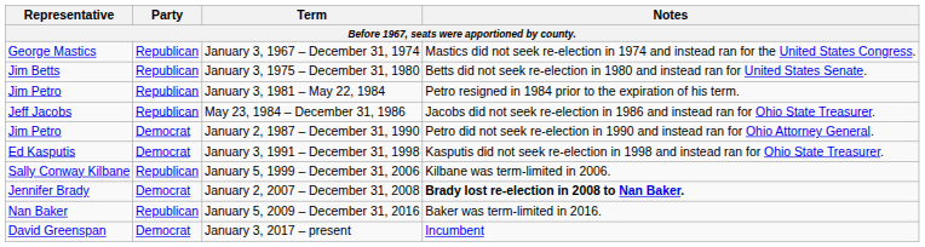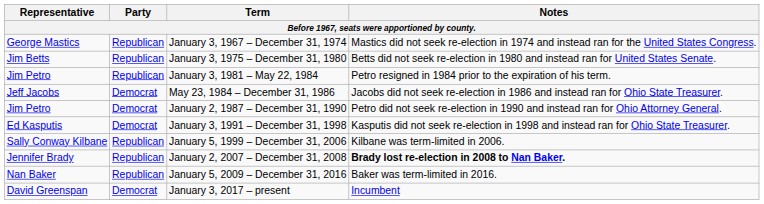May 23, 1984 – December 31, 1986 | Party: Republican -> Democrat
January 2, 2007 – December 31, 2008 | Party: Democrat -> Republican
